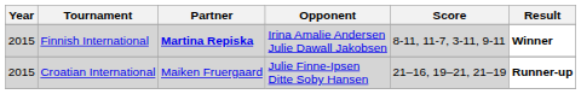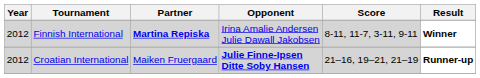Finnish International | Year: 2015 -> 2012
Croatian International | Year: 2015 -> 2012
Croatian International | Opponent: normal -> bold
